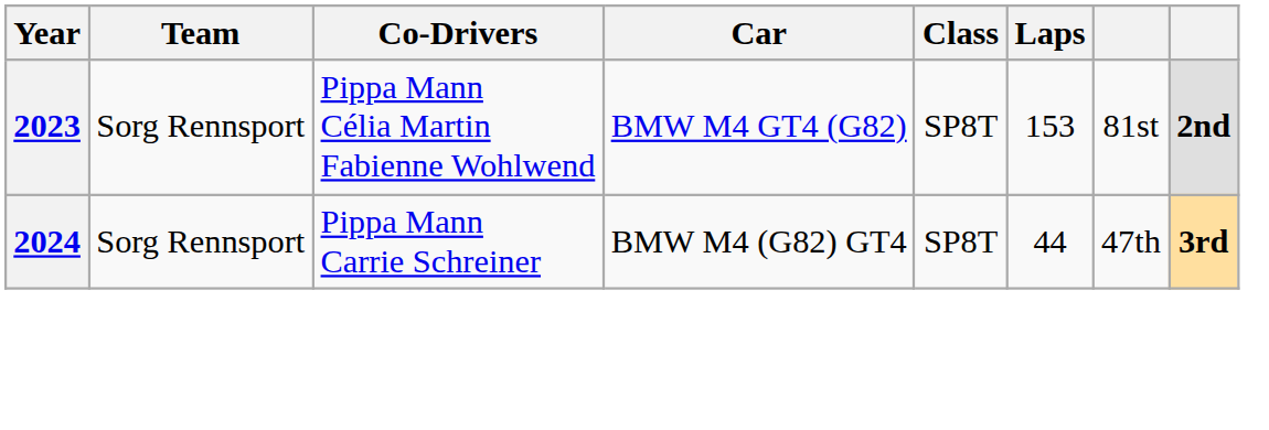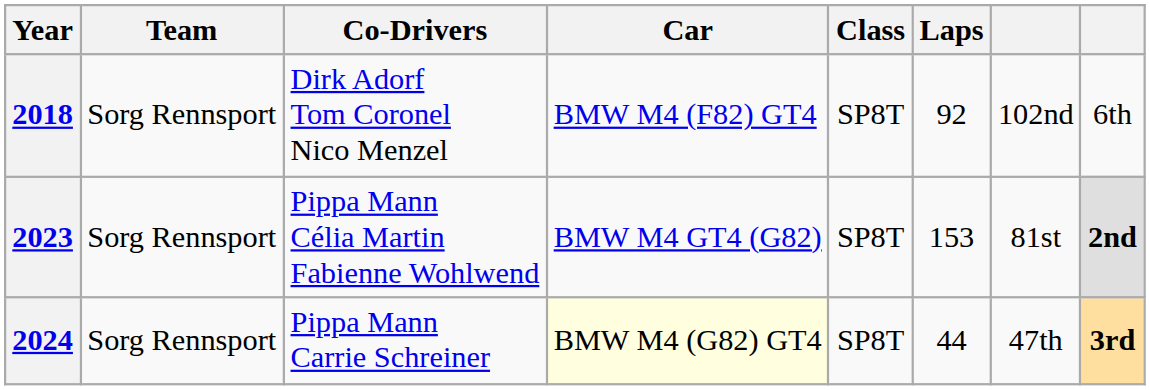+ row: 2018 | Sorg Rennsport | Dirk Adorf Tom Coronel Nico Menzel | BMW M4 (F82) GT4 | SP8T | 92 | 102nd | 6th
2024 | Car: no background -> lightyellow background
